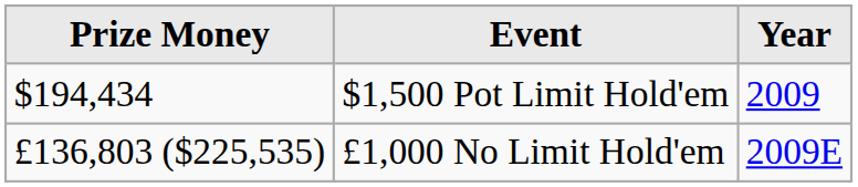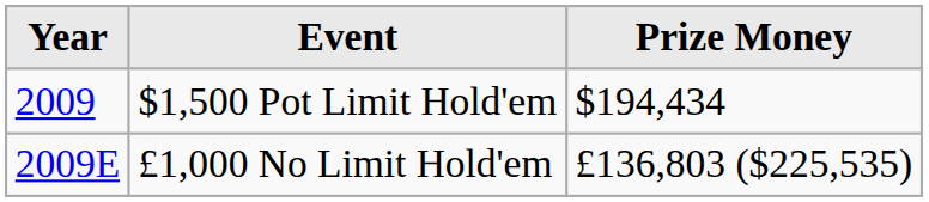columns swapped: Year <-> Prize Money
